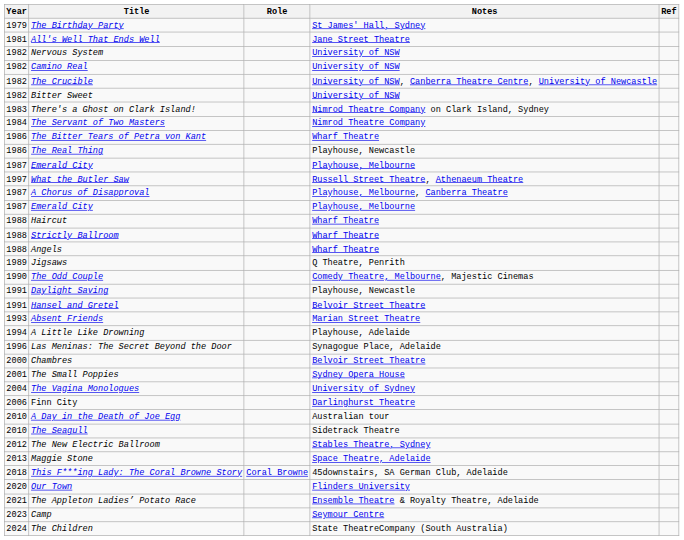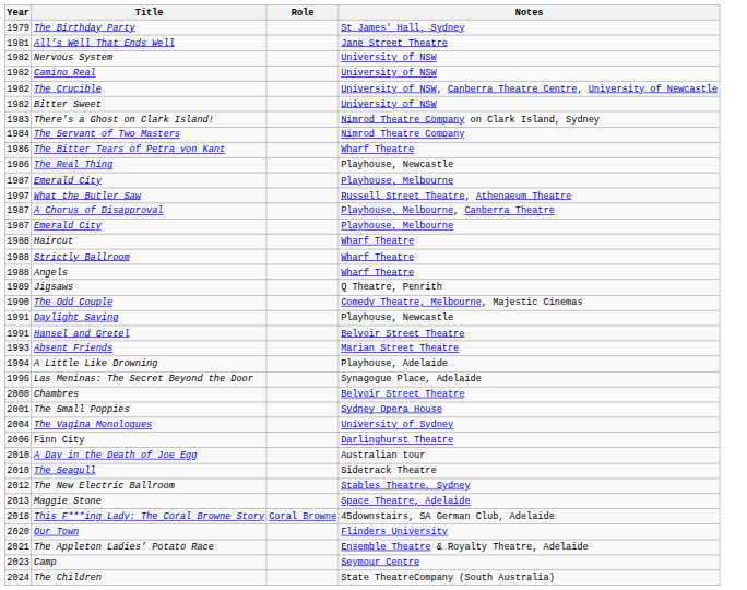- column: Ref
